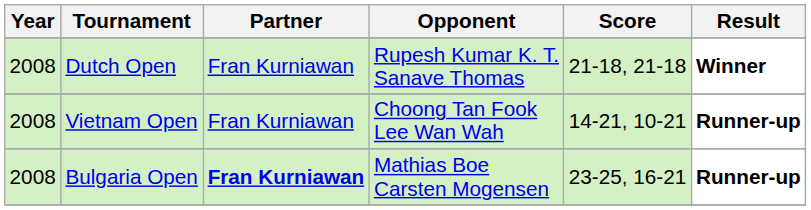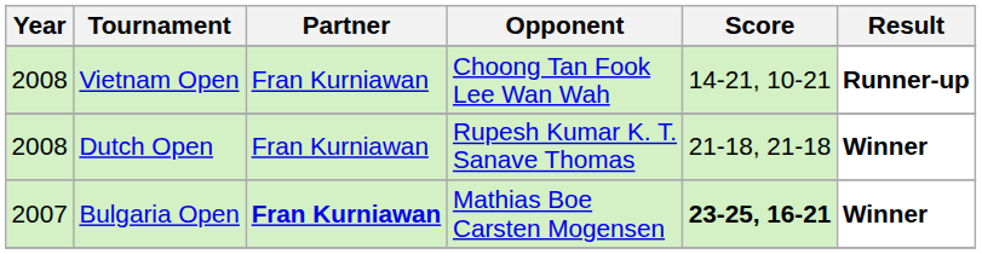rows swapped: Vietnam Open <-> Dutch Open
Bulgaria Open | Year: 2008 -> 2007
Bulgaria Open | Score: normal -> bold
Bulgaria Open | Result: Runner-up -> Winner
